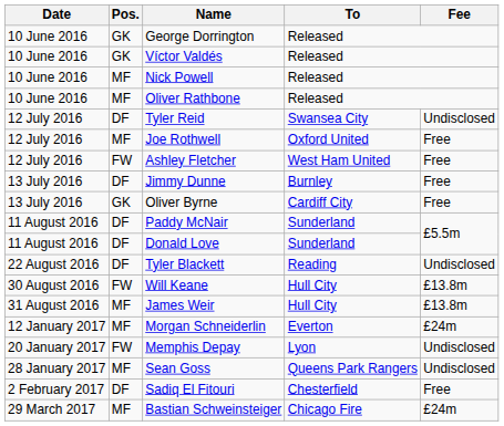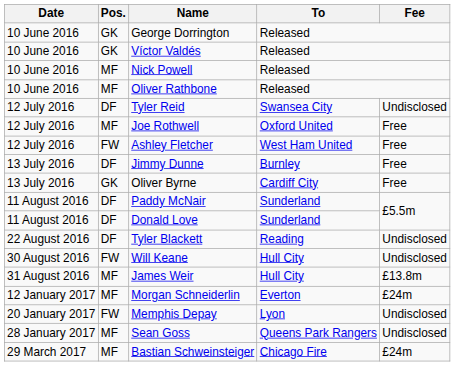Will Keane | Fee: £13.8m -> Undisclosed
- row: 2 February 2017 | DF | Sadiq El Fitouri | Chesterfield | Free
